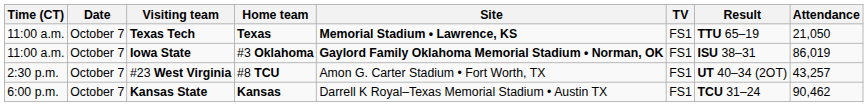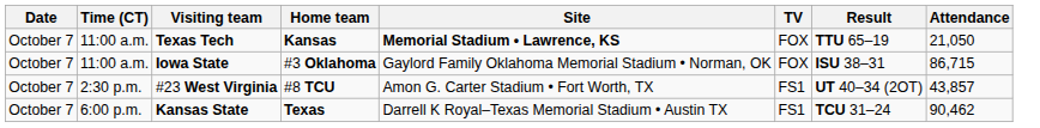columns swapped: Date <-> Time (CT)
Texas Tech | Home team: Texas -> Kansas
Texas Tech | TV: FS1 -> FOX
Iowa State | Site: bold -> normal
Iowa State | TV: FS1 -> FOX
Iowa State | Attendance: 86,019 -> 86,715
#23 West Virginia | Attendance: 43,257 -> 43,857
Kansas State | Home team: Kansas -> Texas
